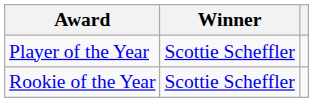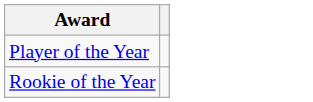- column: Winner | Scottie Scheffler | Scottie Scheffler
